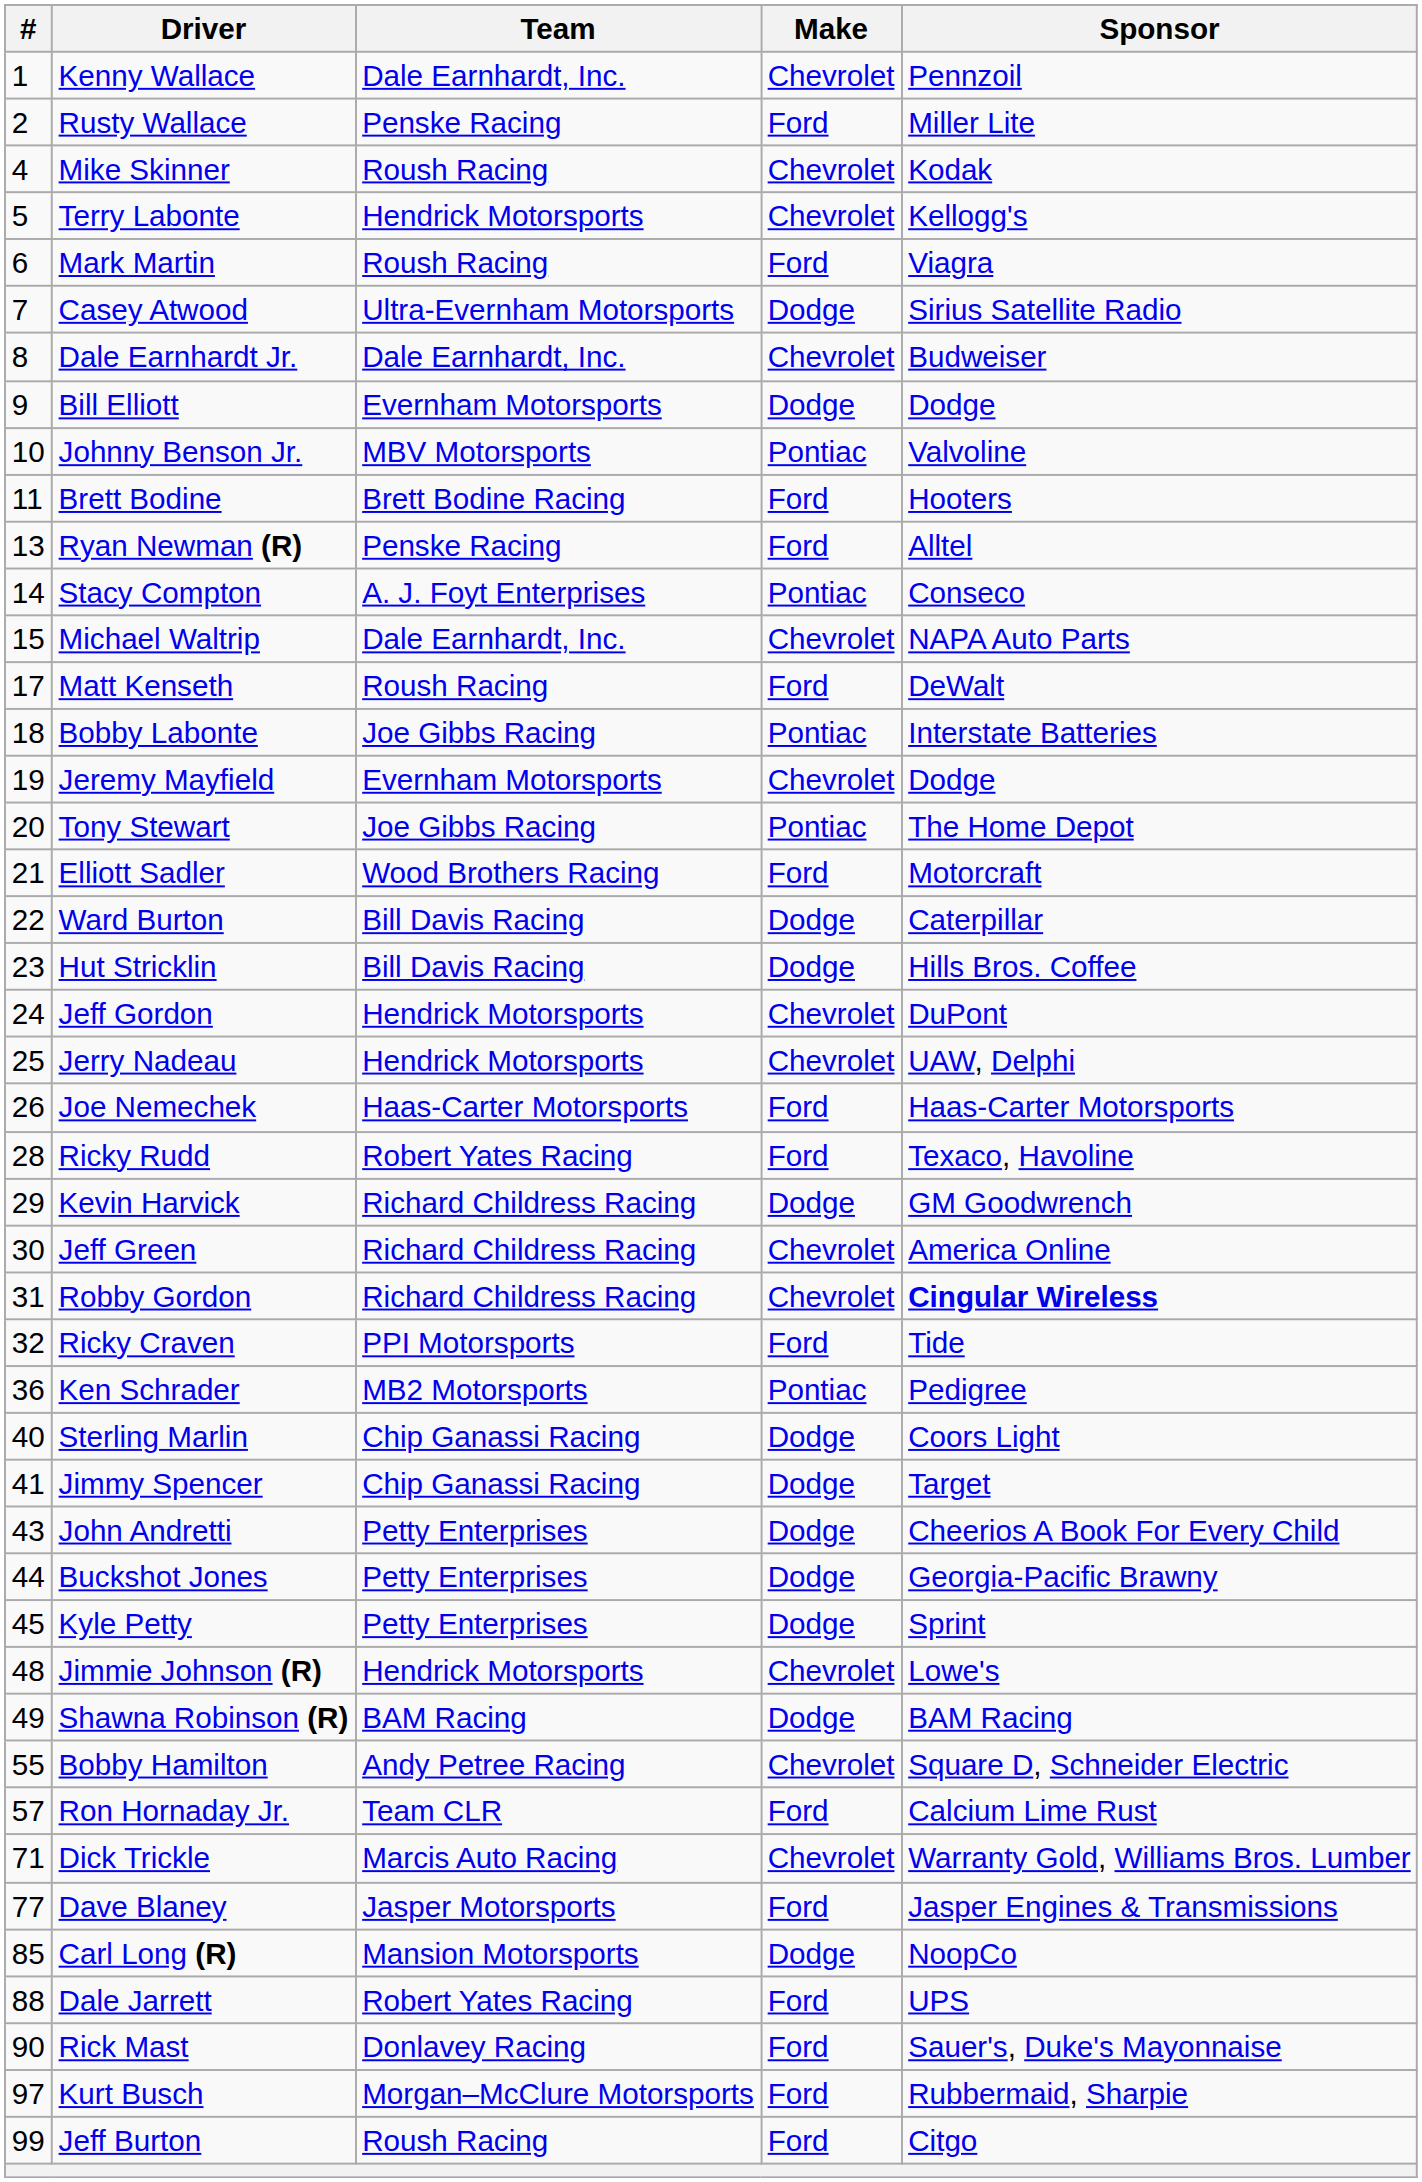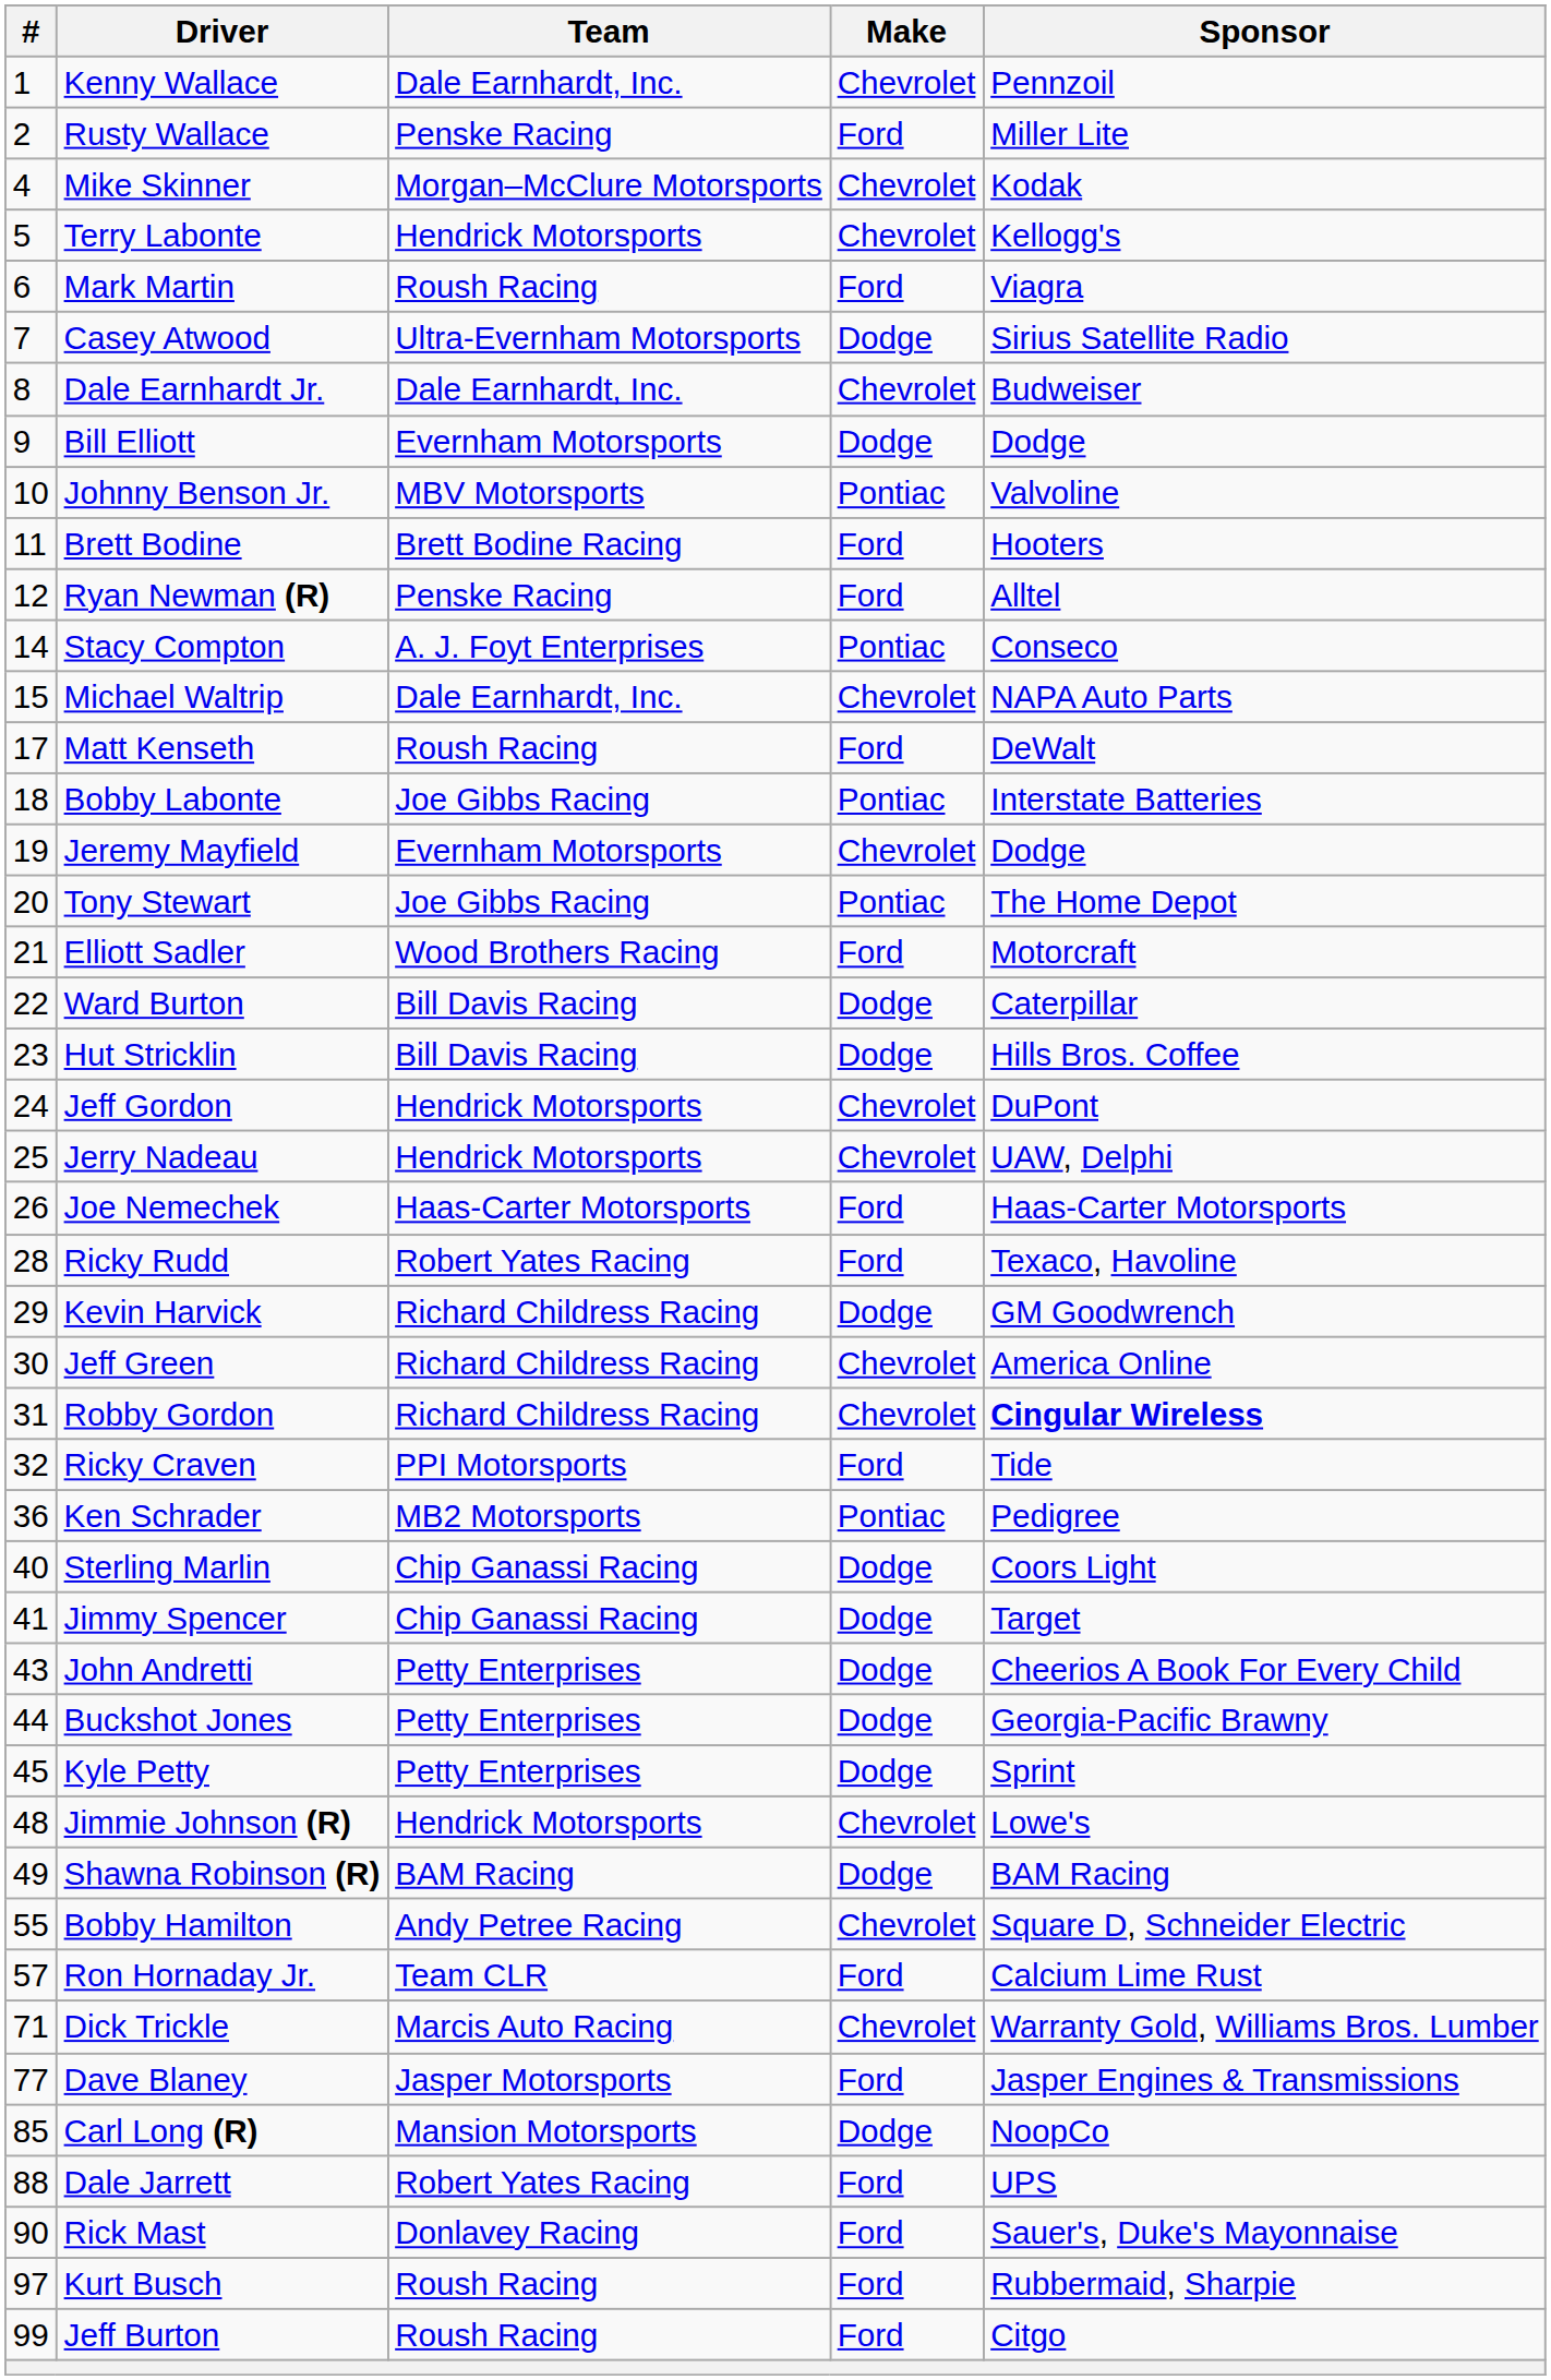Mike Skinner | Team: Roush Racing -> Morgan–McClure Motorsports
Ryan Newman (R) | #: 13 -> 12
Kurt Busch | Team: Morgan–McClure Motorsports -> Roush Racing
